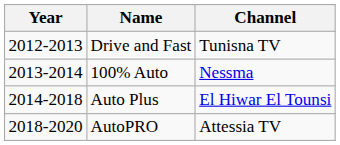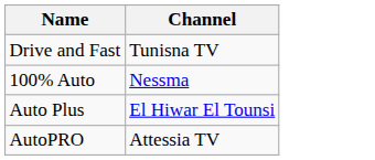- column: Year | 2012-2013 | 2013-2014 | 2014-2018 | 2018-2020
